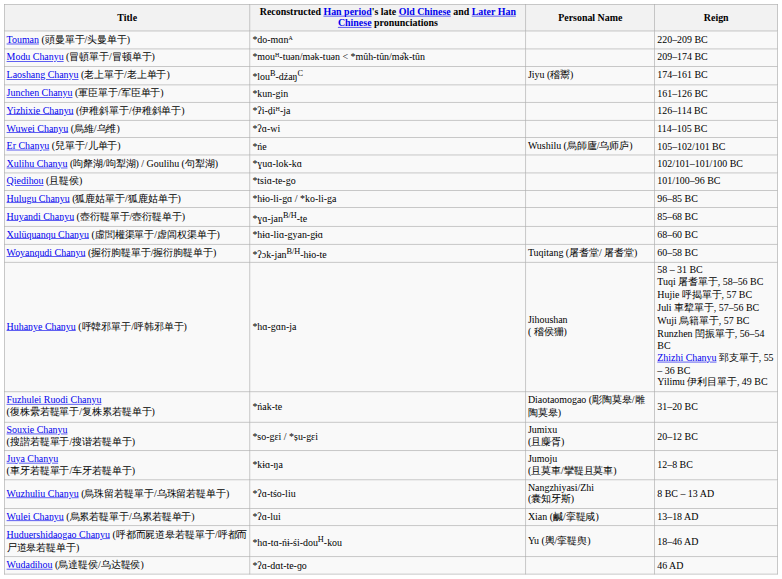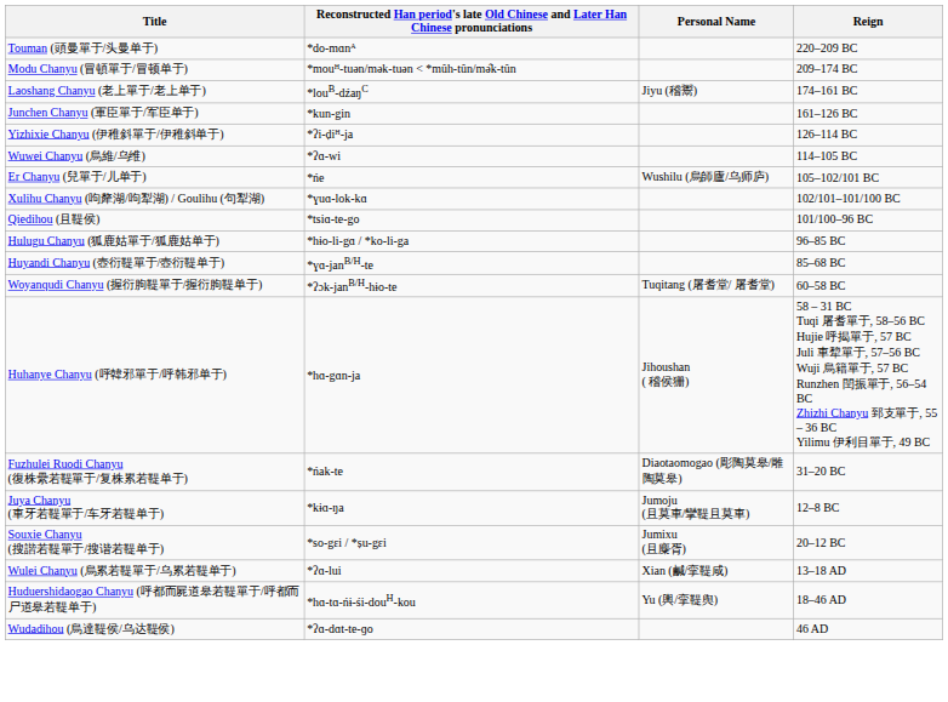- row: Xulüquanqu Chanyu (虛閭權渠單于/虚闾权渠单于) | *hɨɑ-liɑ-gyan-gɨɑ | 68–60 BC
rows swapped: Souxie Chanyu (搜諧若鞮單于/搜谐若鞮单于) <-> Juya Chanyu (車牙若鞮單于/车牙若鞮单于)
- row: Wuzhuliu Chanyu (烏珠留若鞮單于/乌珠留若鞮单于) | *ʔɑ-tśo-liu | Nangzhiyasi/Zhi (囊知牙斯) | 8 BC – 13 AD
